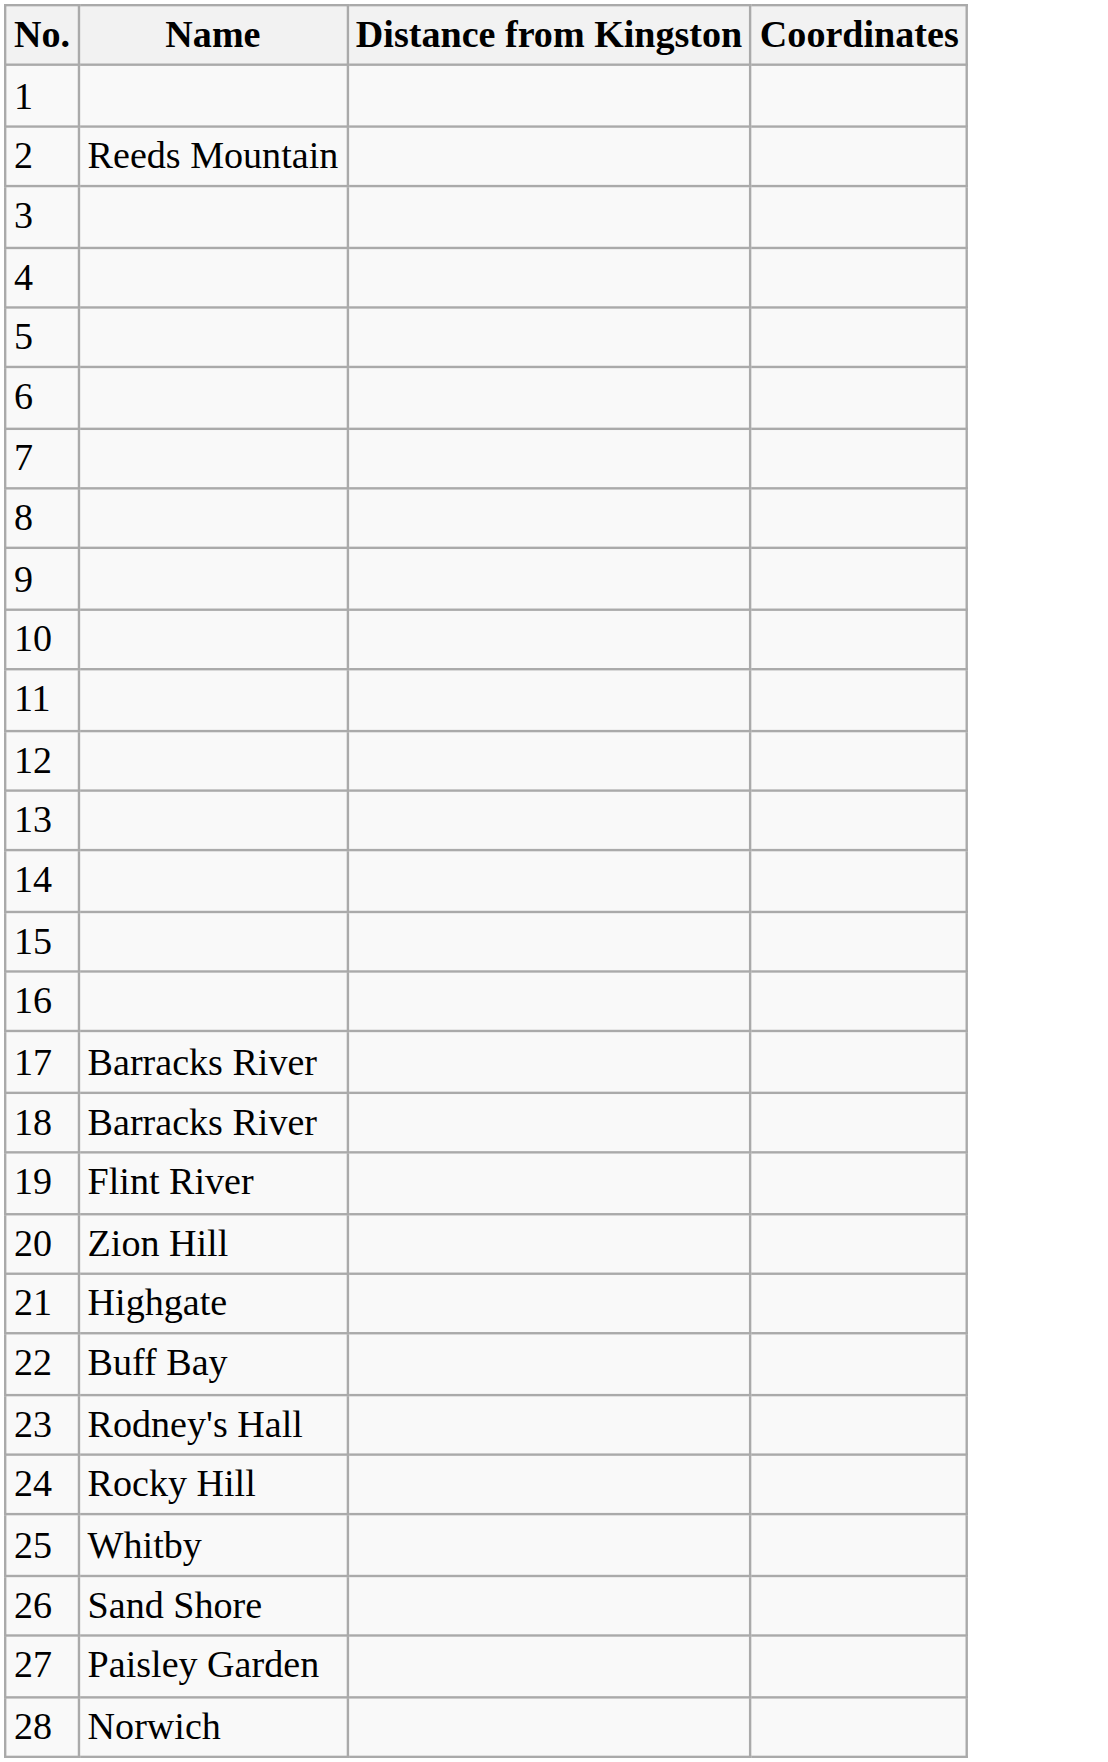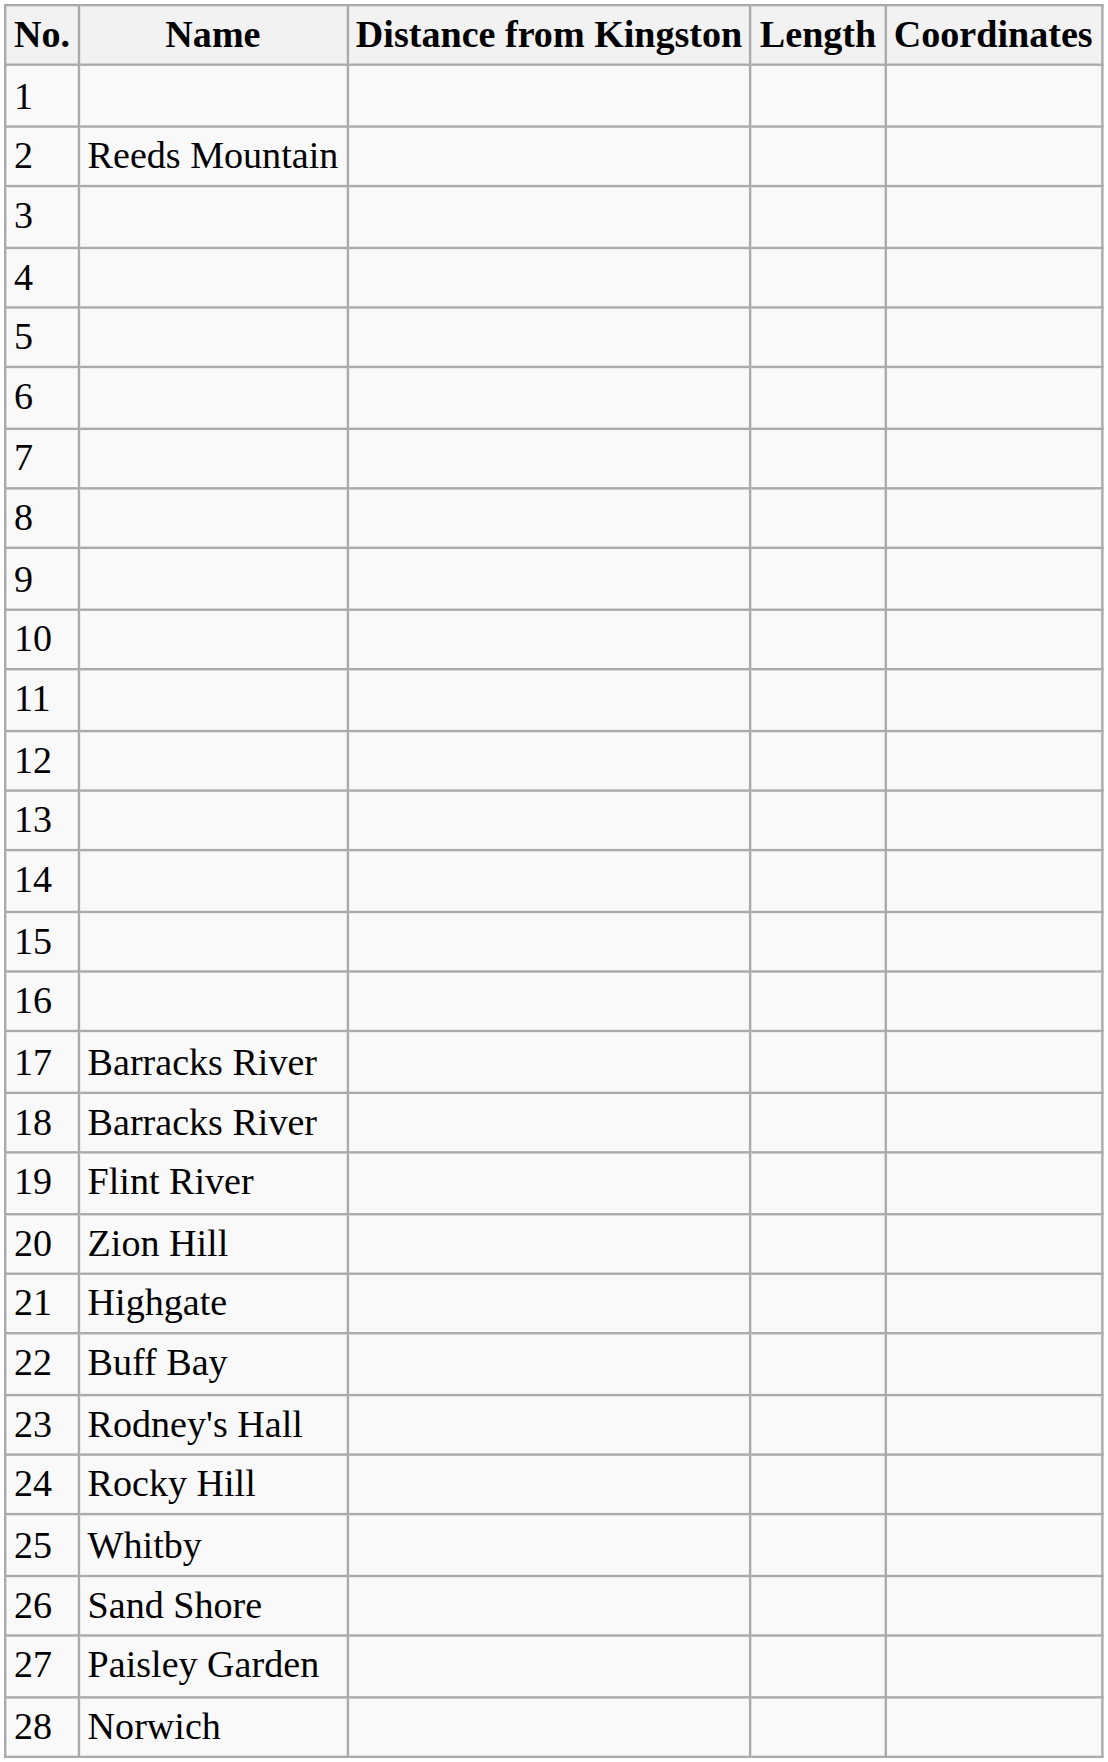+ column: Length
